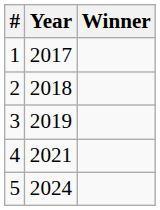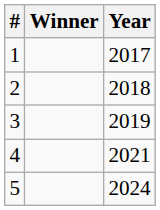columns swapped: Year <-> Winner
